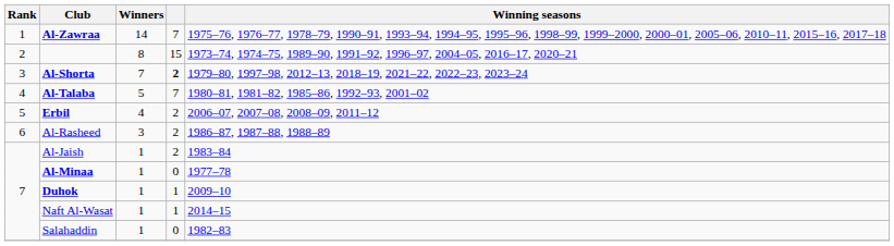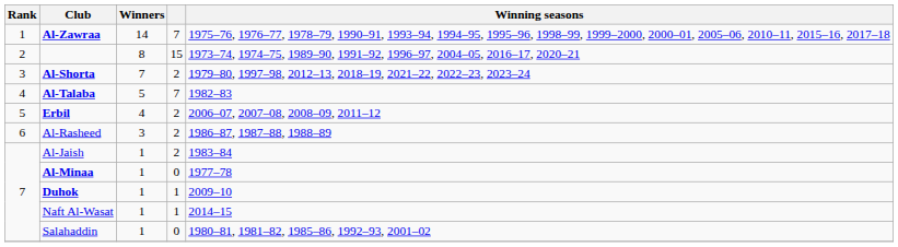Al-Shorta | column 4: bold -> normal
Al-Talaba | Winning seasons: 1980–81, 1981–82, 1985–86, 1992–93, 2001–02 -> 1982–83
Salahaddin | Winning seasons: 1982–83 -> 1980–81, 1981–82, 1985–86, 1992–93, 2001–02
